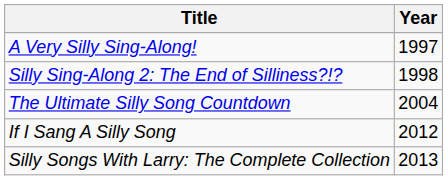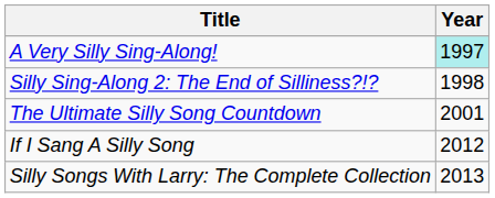A Very Silly Sing-Along! | Year: no background -> paleturquoise background
The Ultimate Silly Song Countdown | Year: 2004 -> 2001
